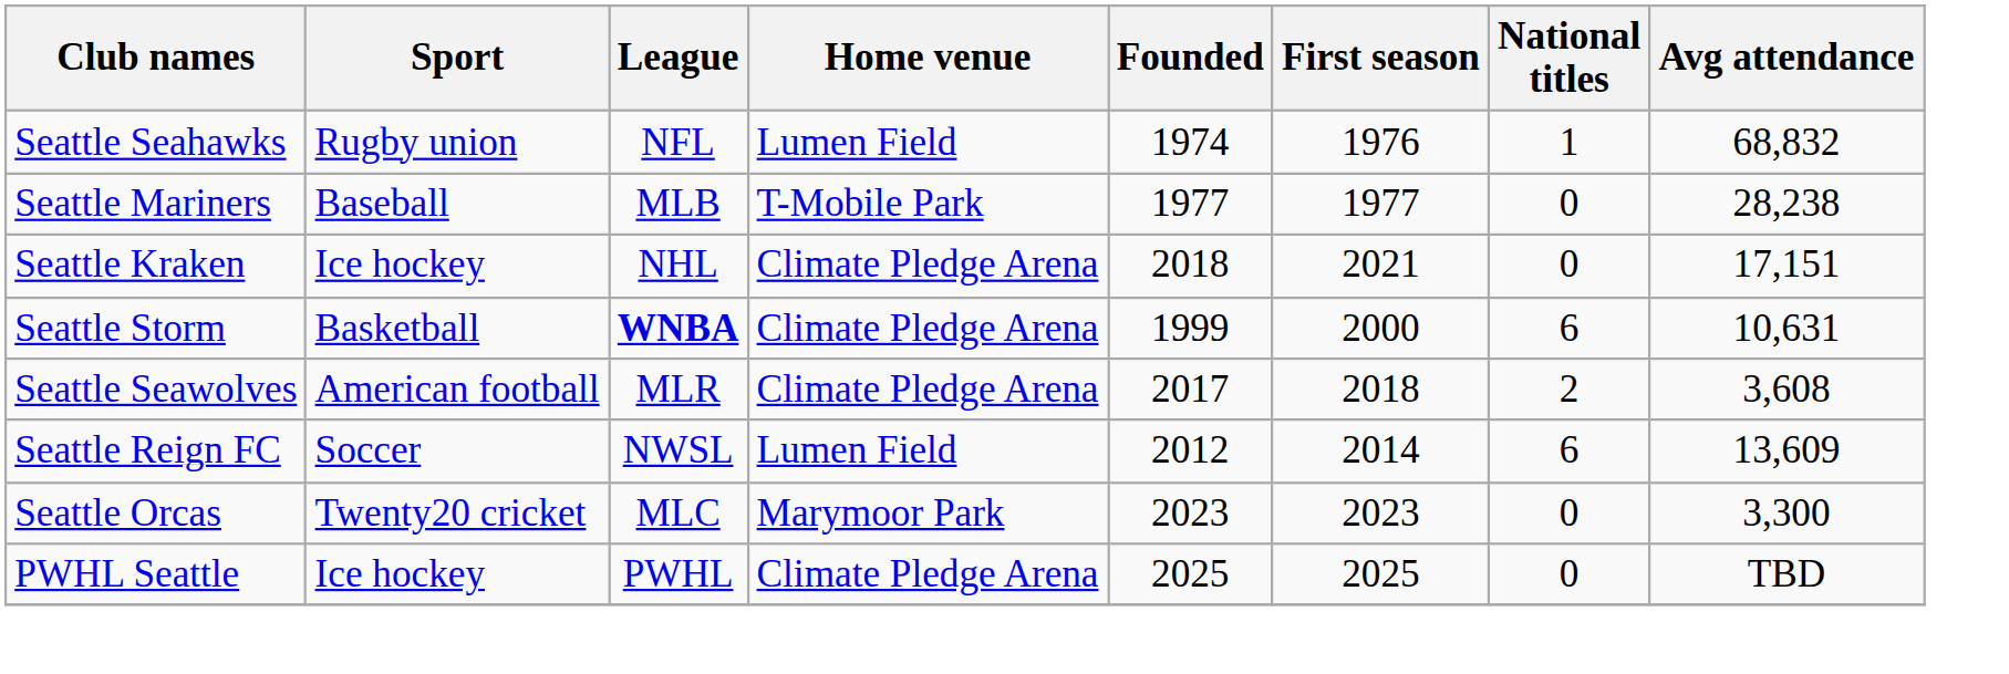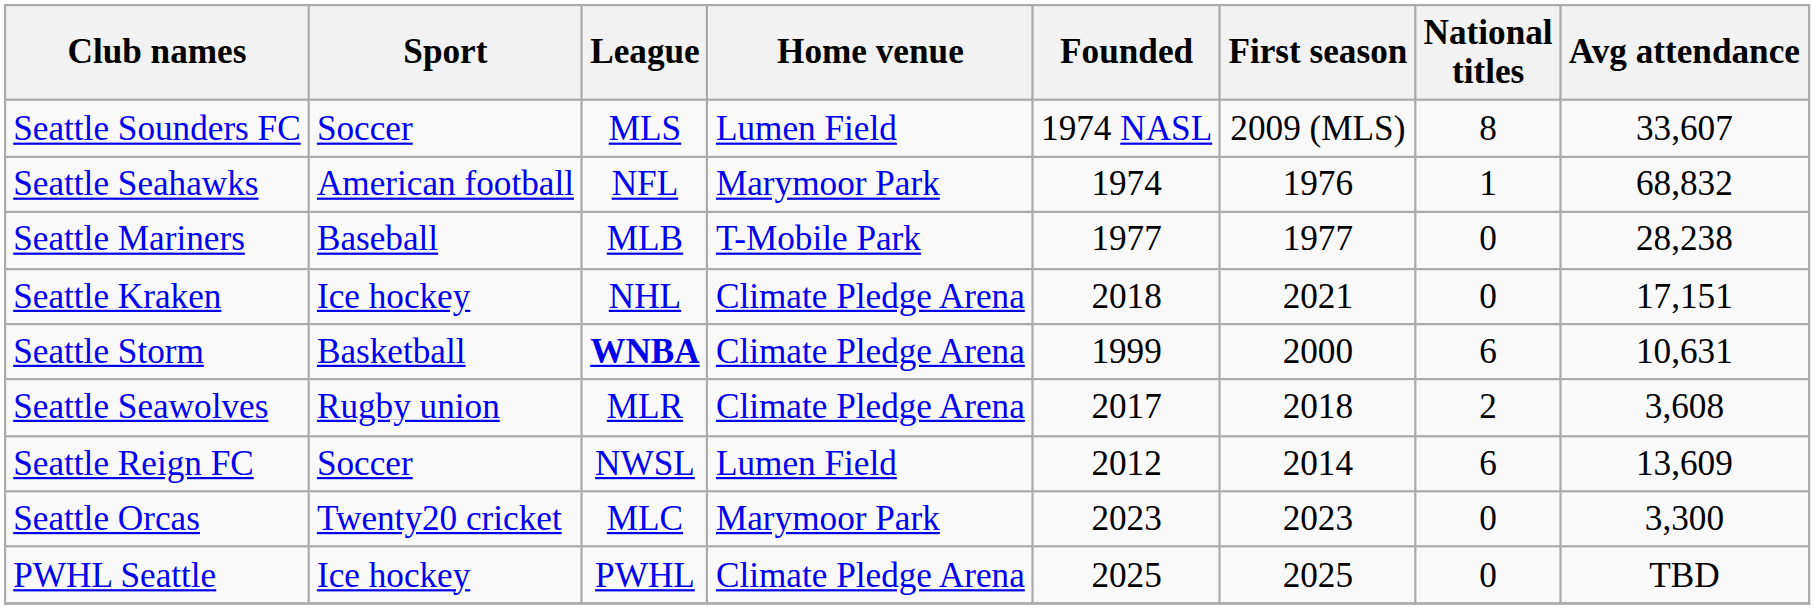+ row: Seattle Sounders FC | Soccer | MLS | Lumen Field | 1974 NASL | 2009 (MLS) | 8 | 33,607
Seattle Seahawks | Sport: Rugby union -> American football
Seattle Seahawks | Home venue: Lumen Field -> Marymoor Park
Seattle Seawolves | Sport: American football -> Rugby union
